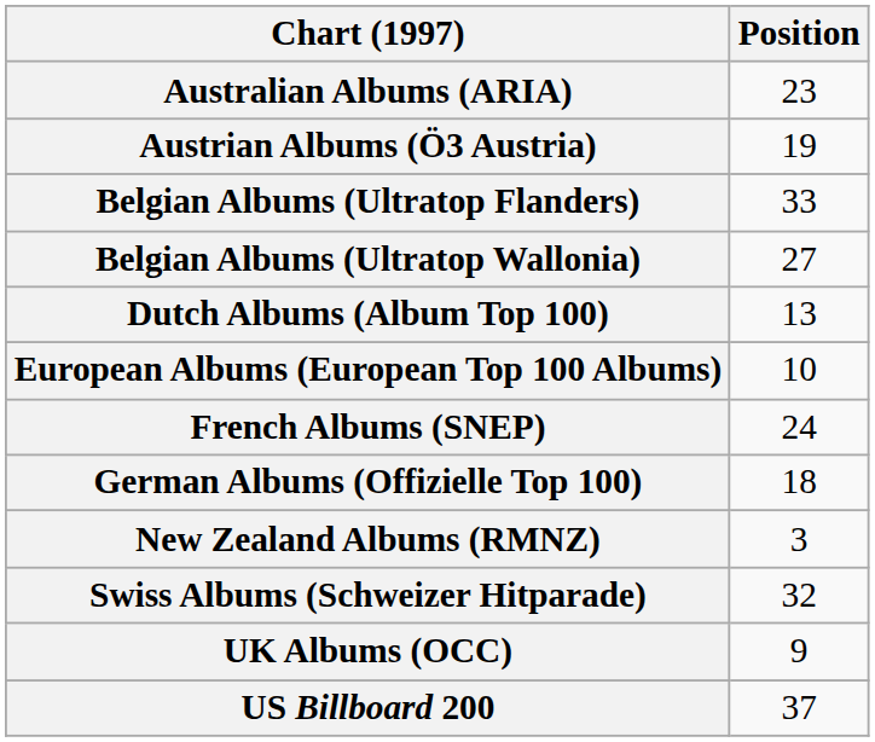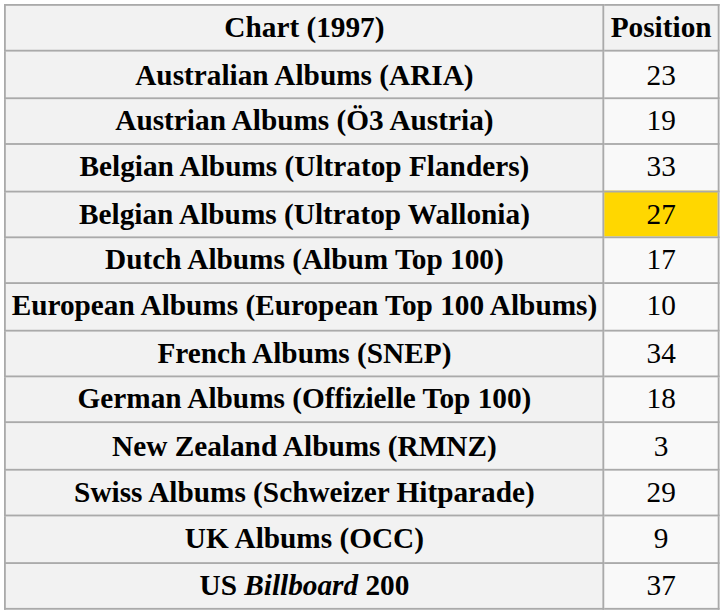Belgian Albums (Ultratop Wallonia) | Position: no background -> gold background
Dutch Albums (Album Top 100) | Position: 13 -> 17
French Albums (SNEP) | Position: 24 -> 34
Swiss Albums (Schweizer Hitparade) | Position: 32 -> 29
